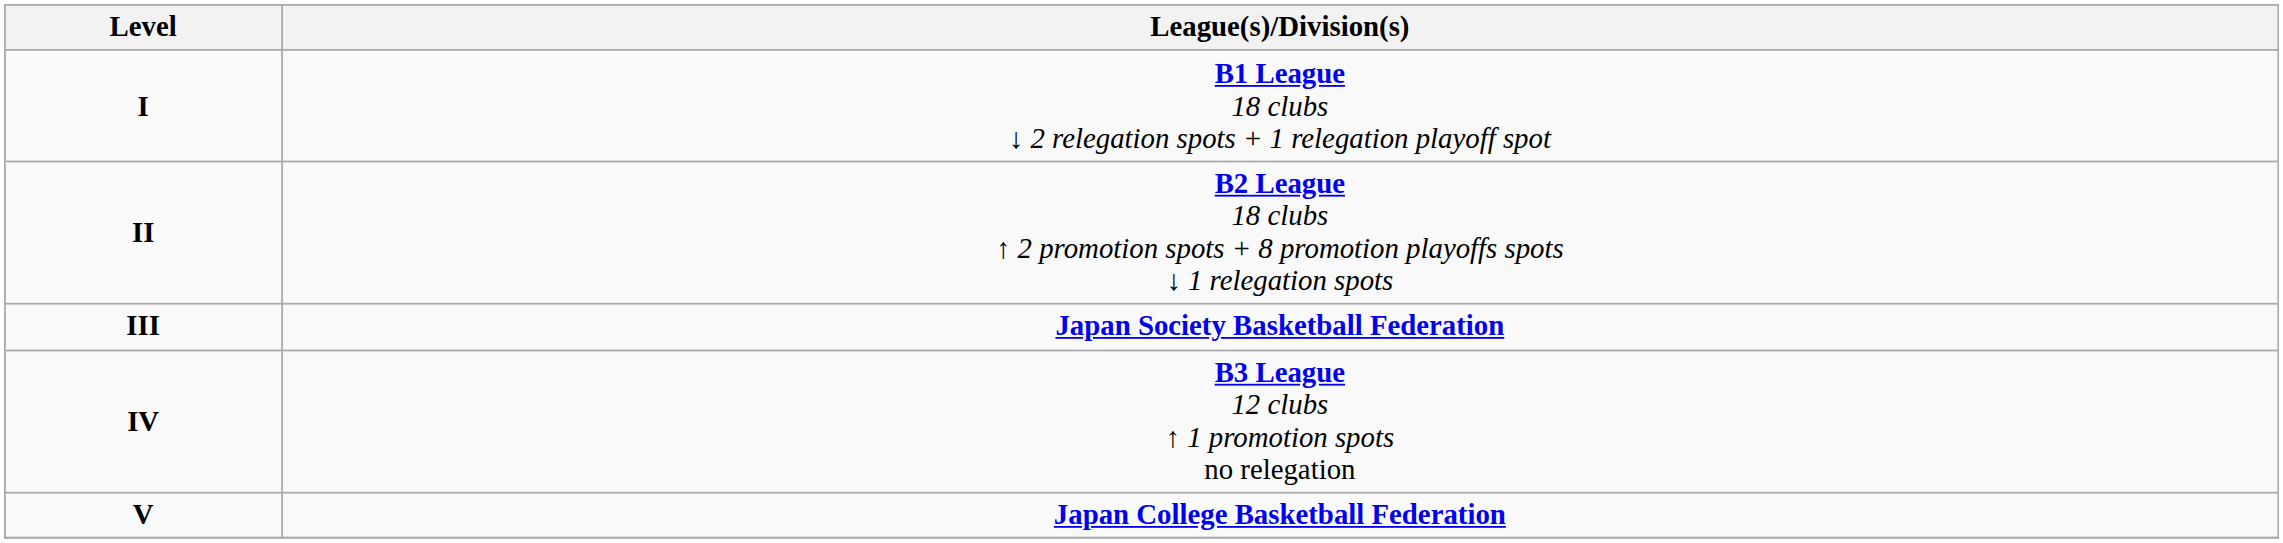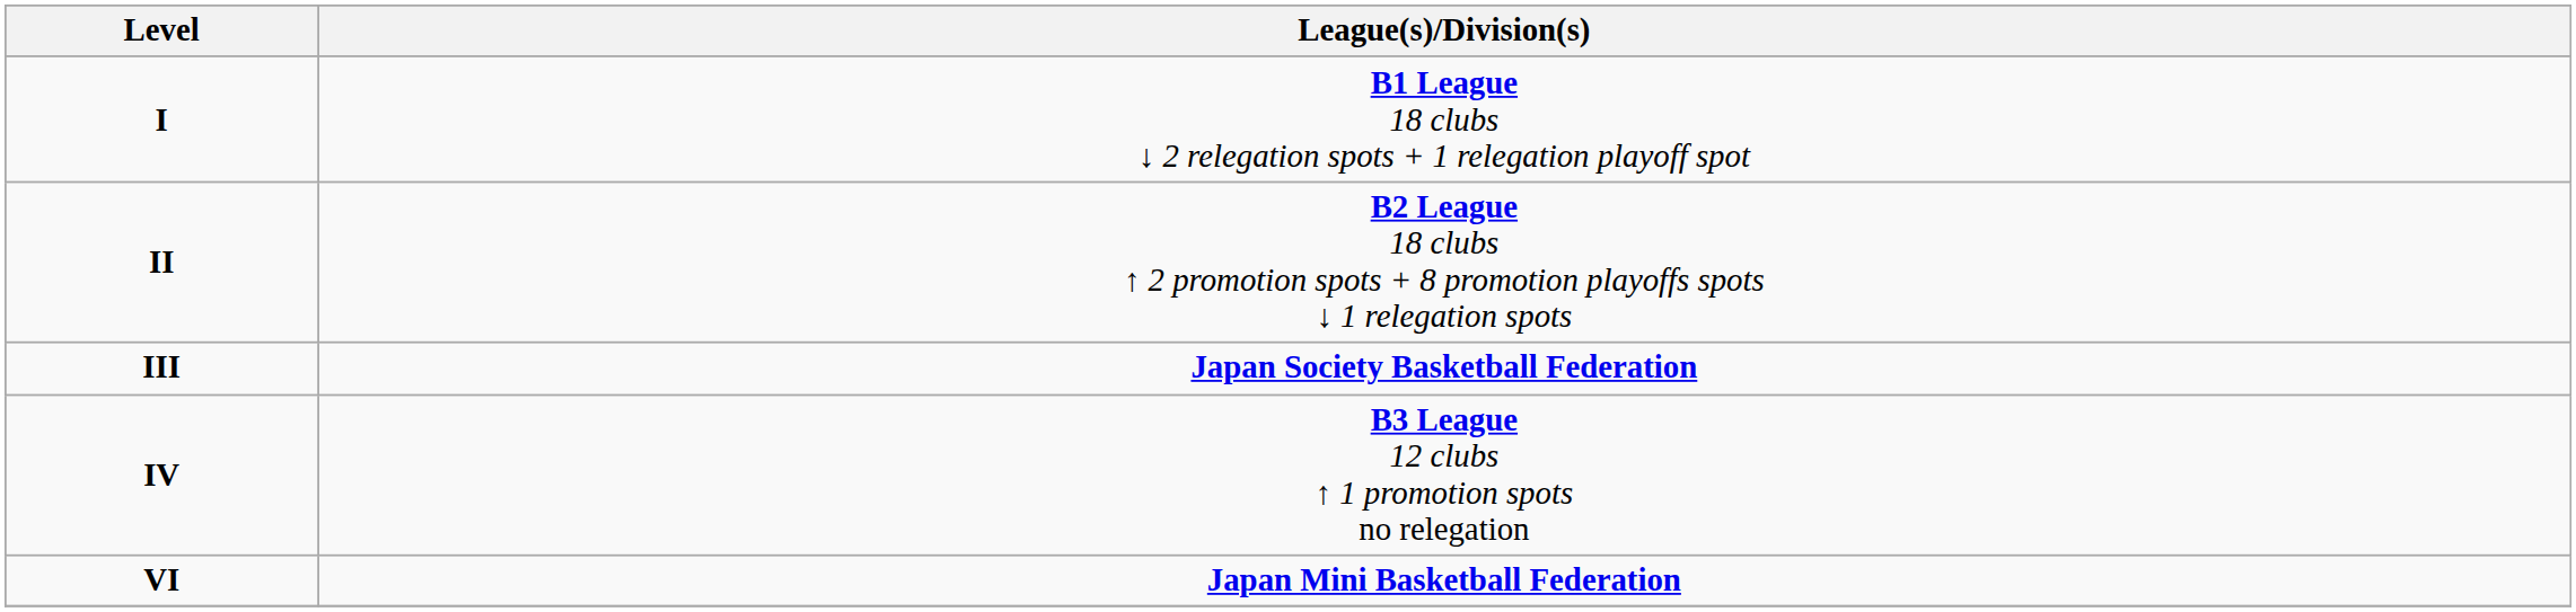- row: V | Japan College Basketball Federation
+ row: VI | Japan Mini Basketball Federation
